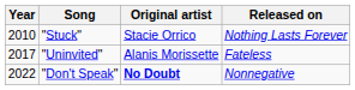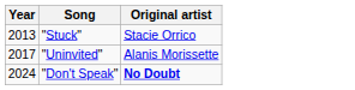- column: Released on | Nothing Lasts Forever | Fateless | Nonnegative
"Stuck" | Year: 2010 -> 2013
"Don't Speak" | Year: 2022 -> 2024
